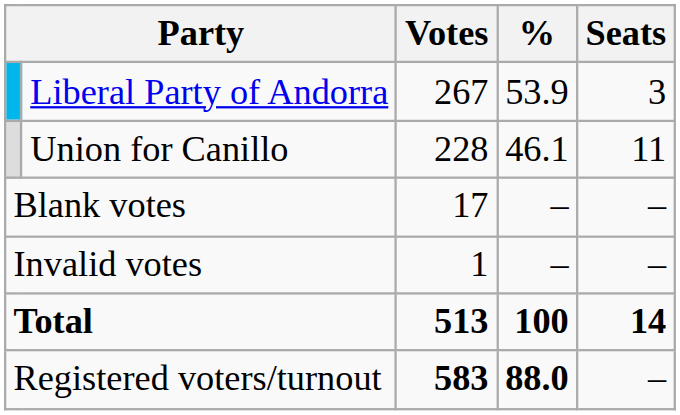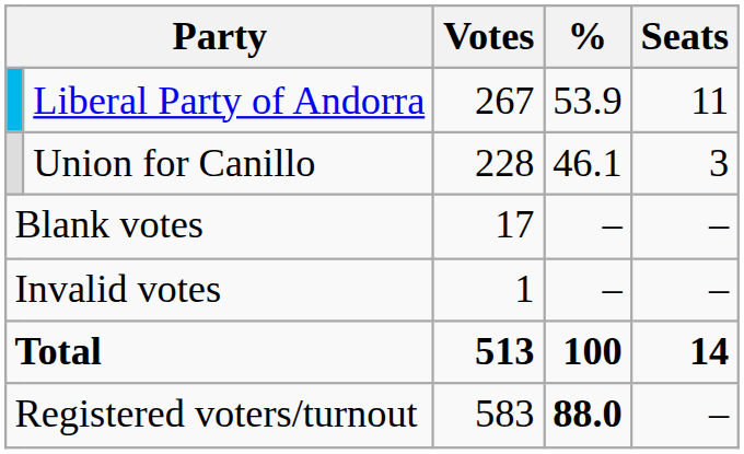Liberal Party of Andorra | Seats: 3 -> 11
Union for Canillo | Seats: 11 -> 3
Registered voters/turnout | Votes: bold -> normal
